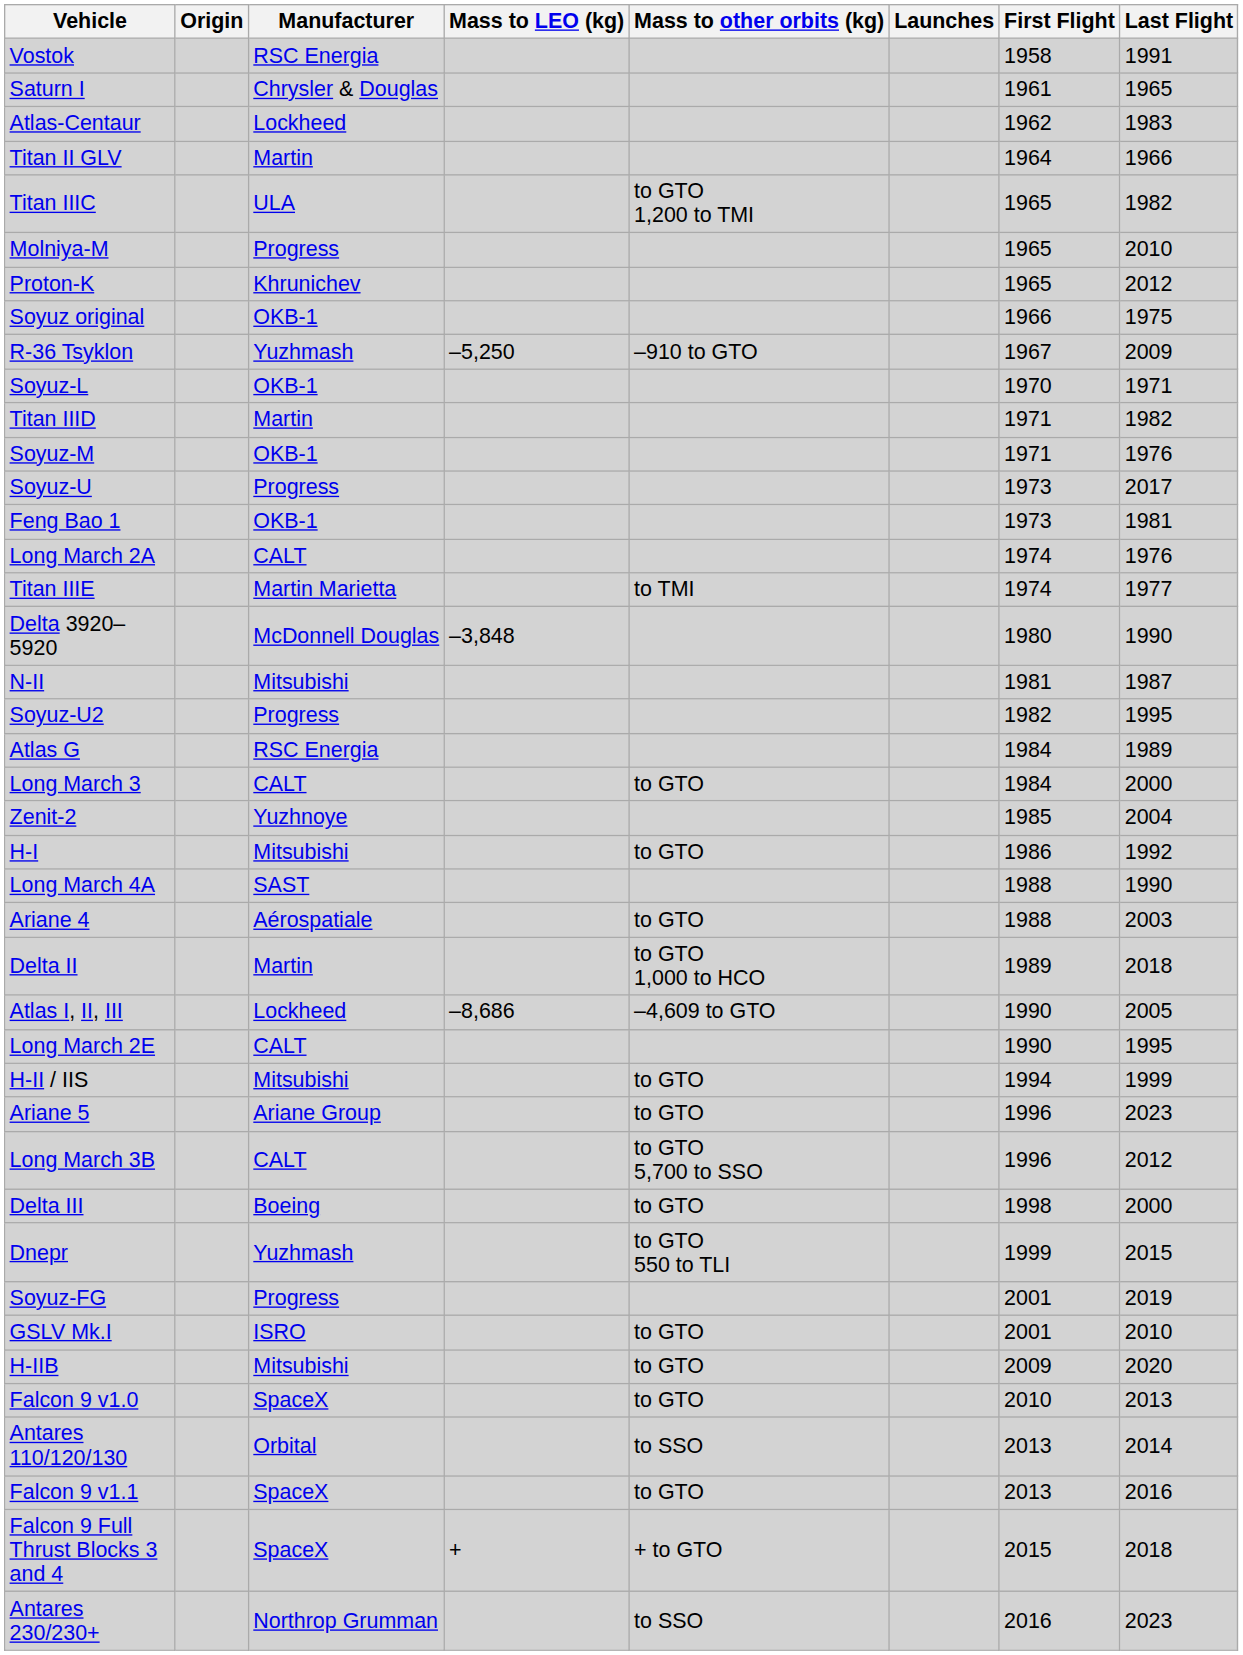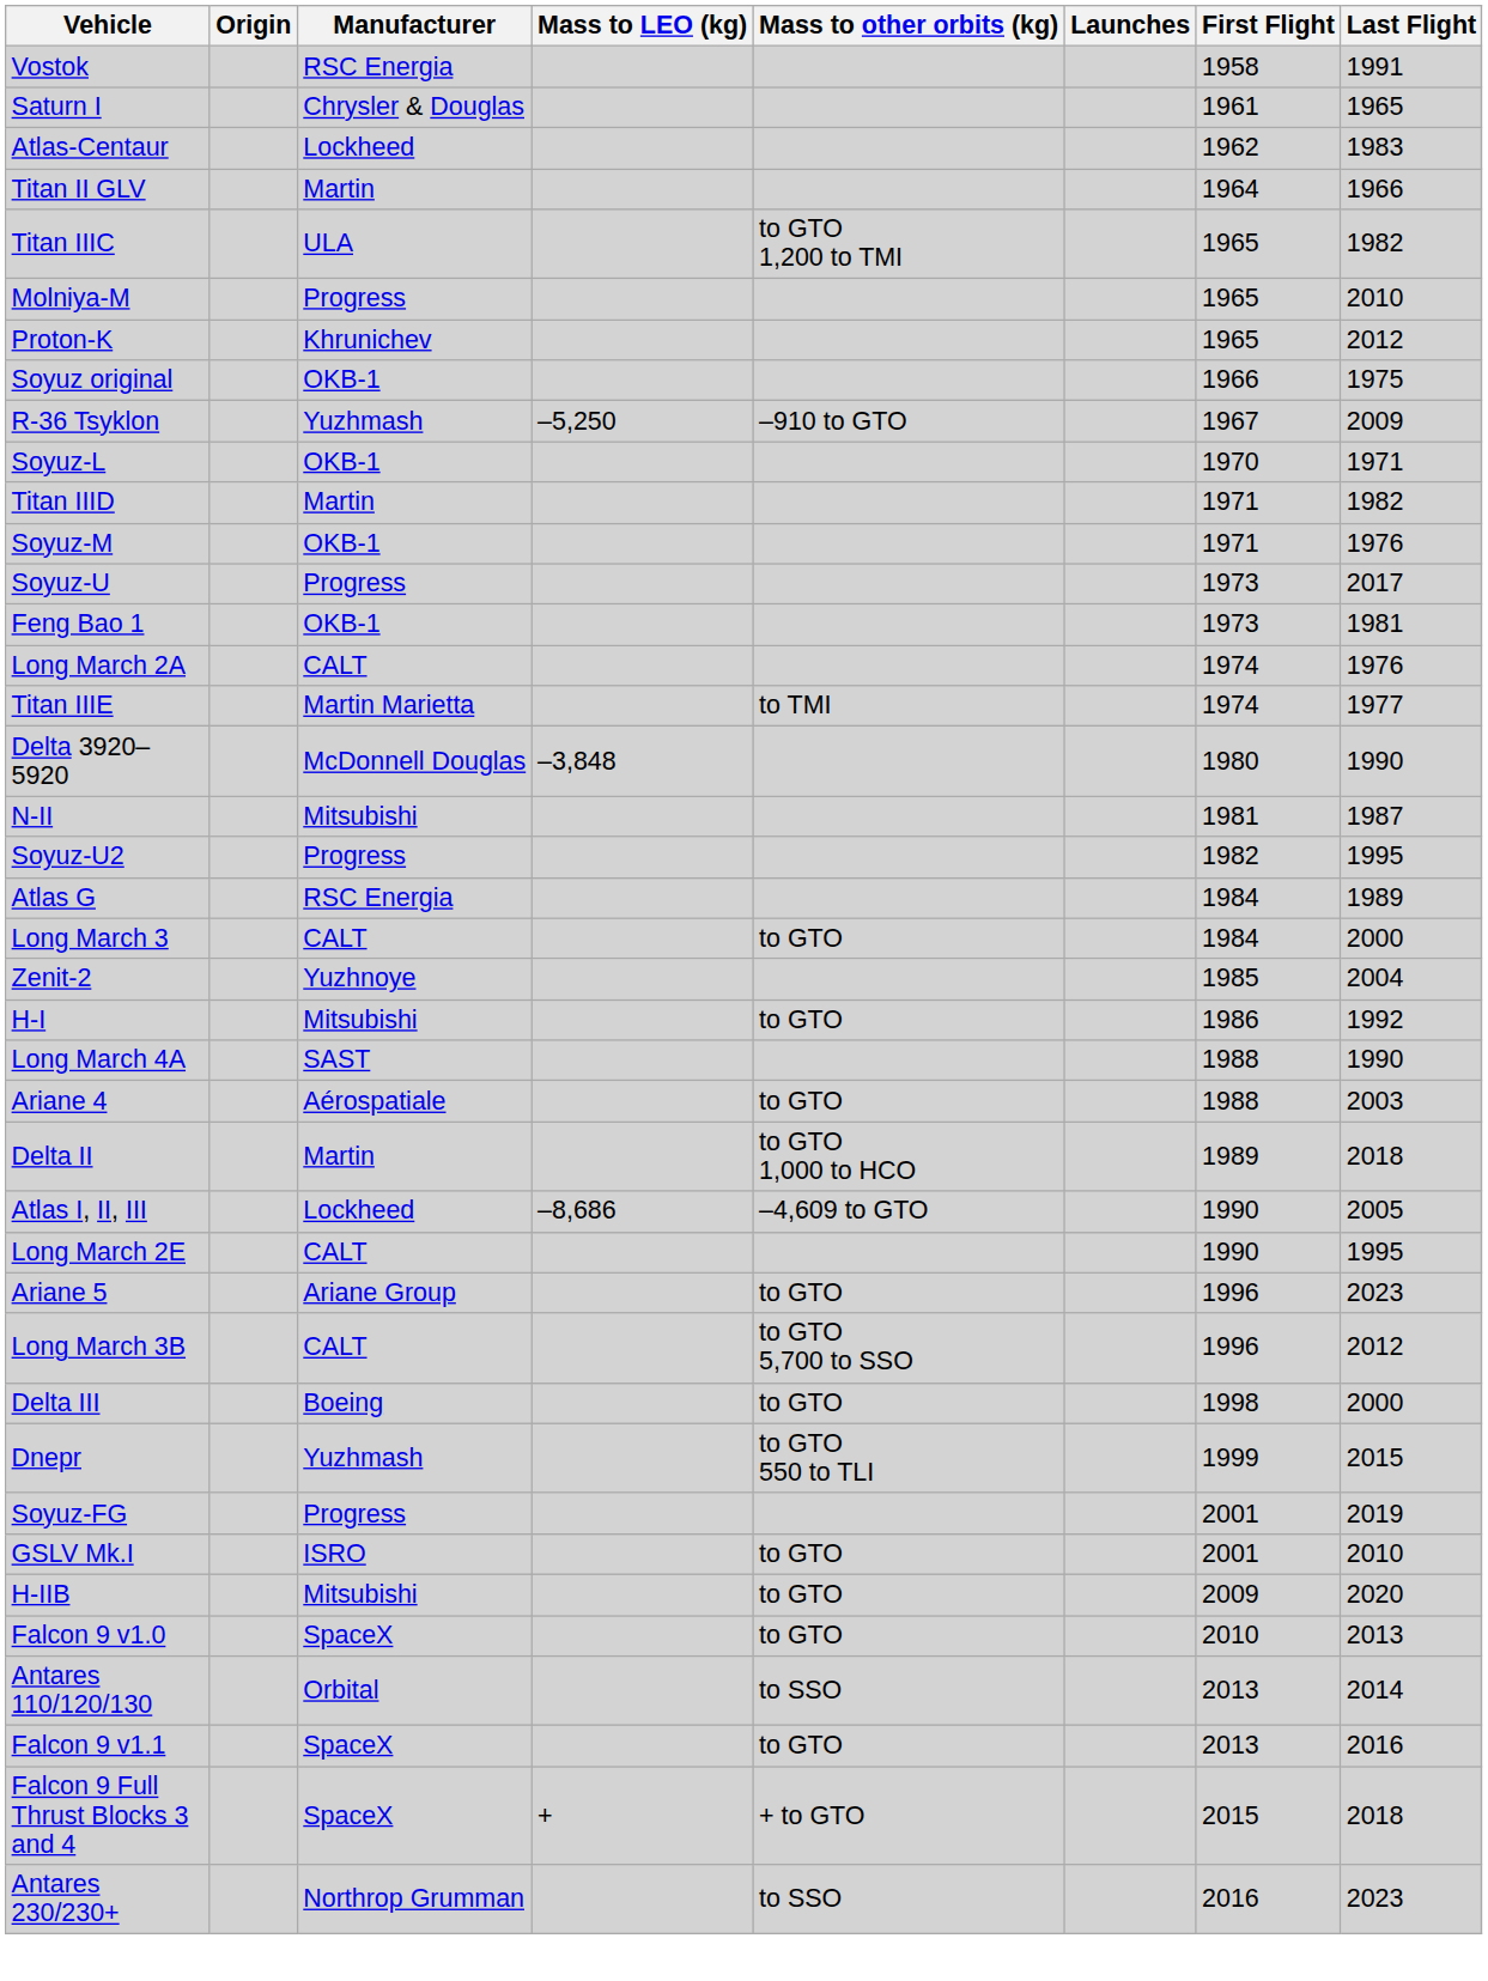- row: H-II / IIS | Mitsubishi | to GTO | 1994 | 1999
